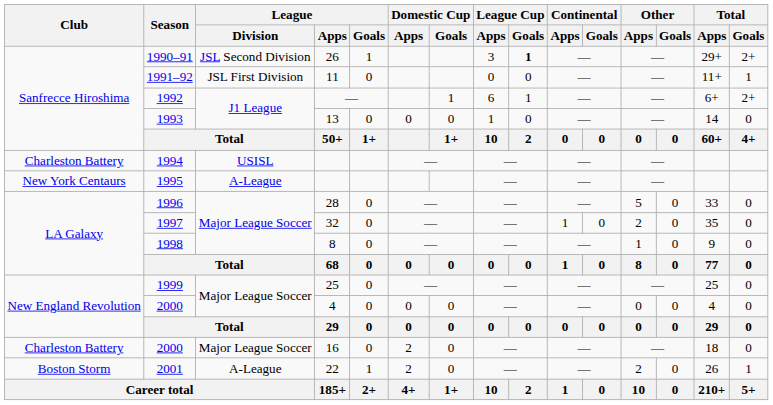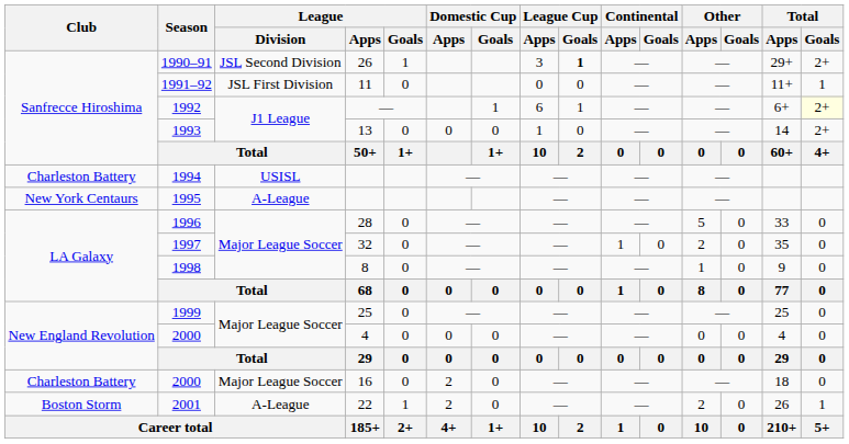1992 | Total / Goals: no background -> lightyellow background
1993 | Total / Goals: 0 -> 2+
